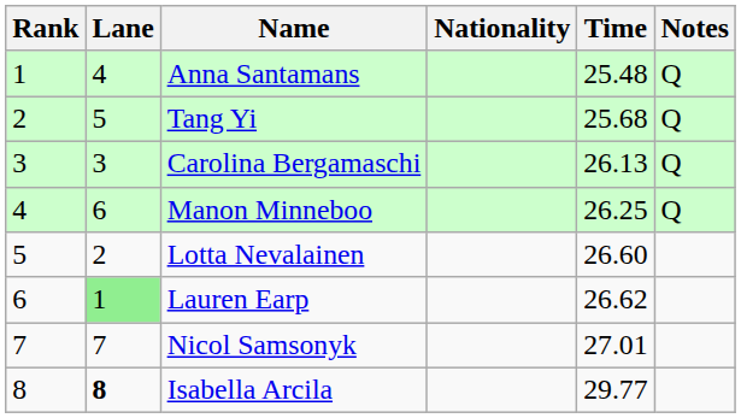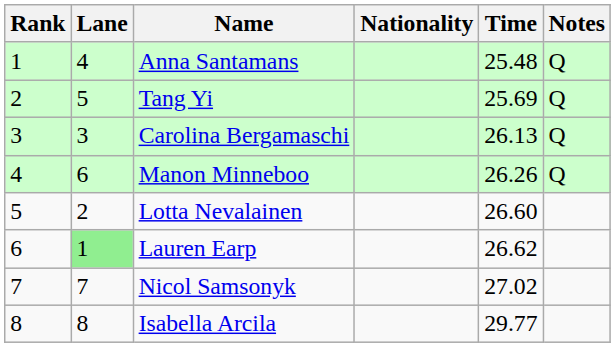Tang Yi | Time: 25.68 -> 25.69
Manon Minneboo | Time: 26.25 -> 26.26
Nicol Samsonyk | Time: 27.01 -> 27.02
Isabella Arcila | Lane: bold -> normal
